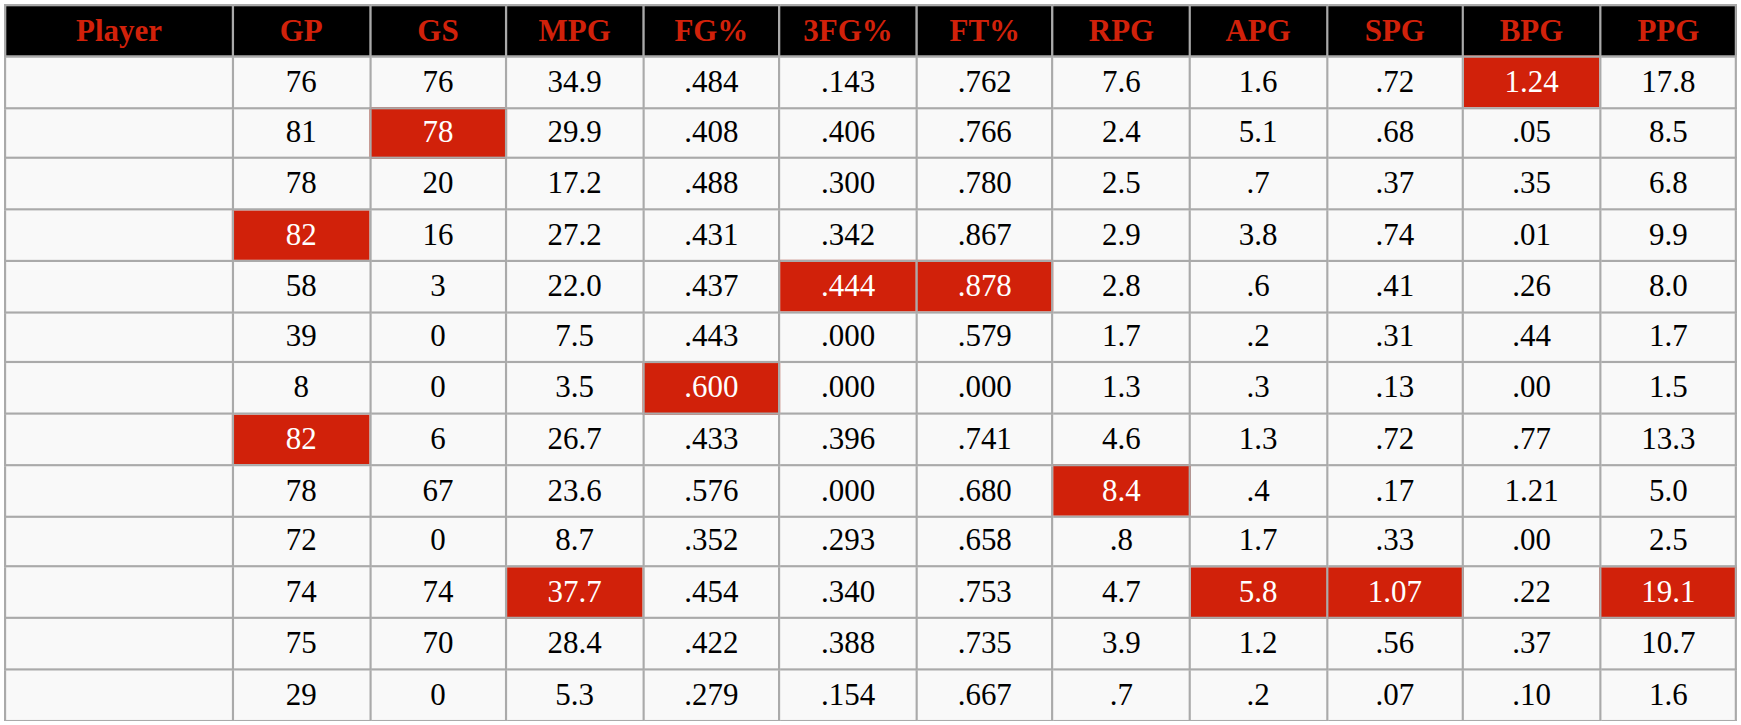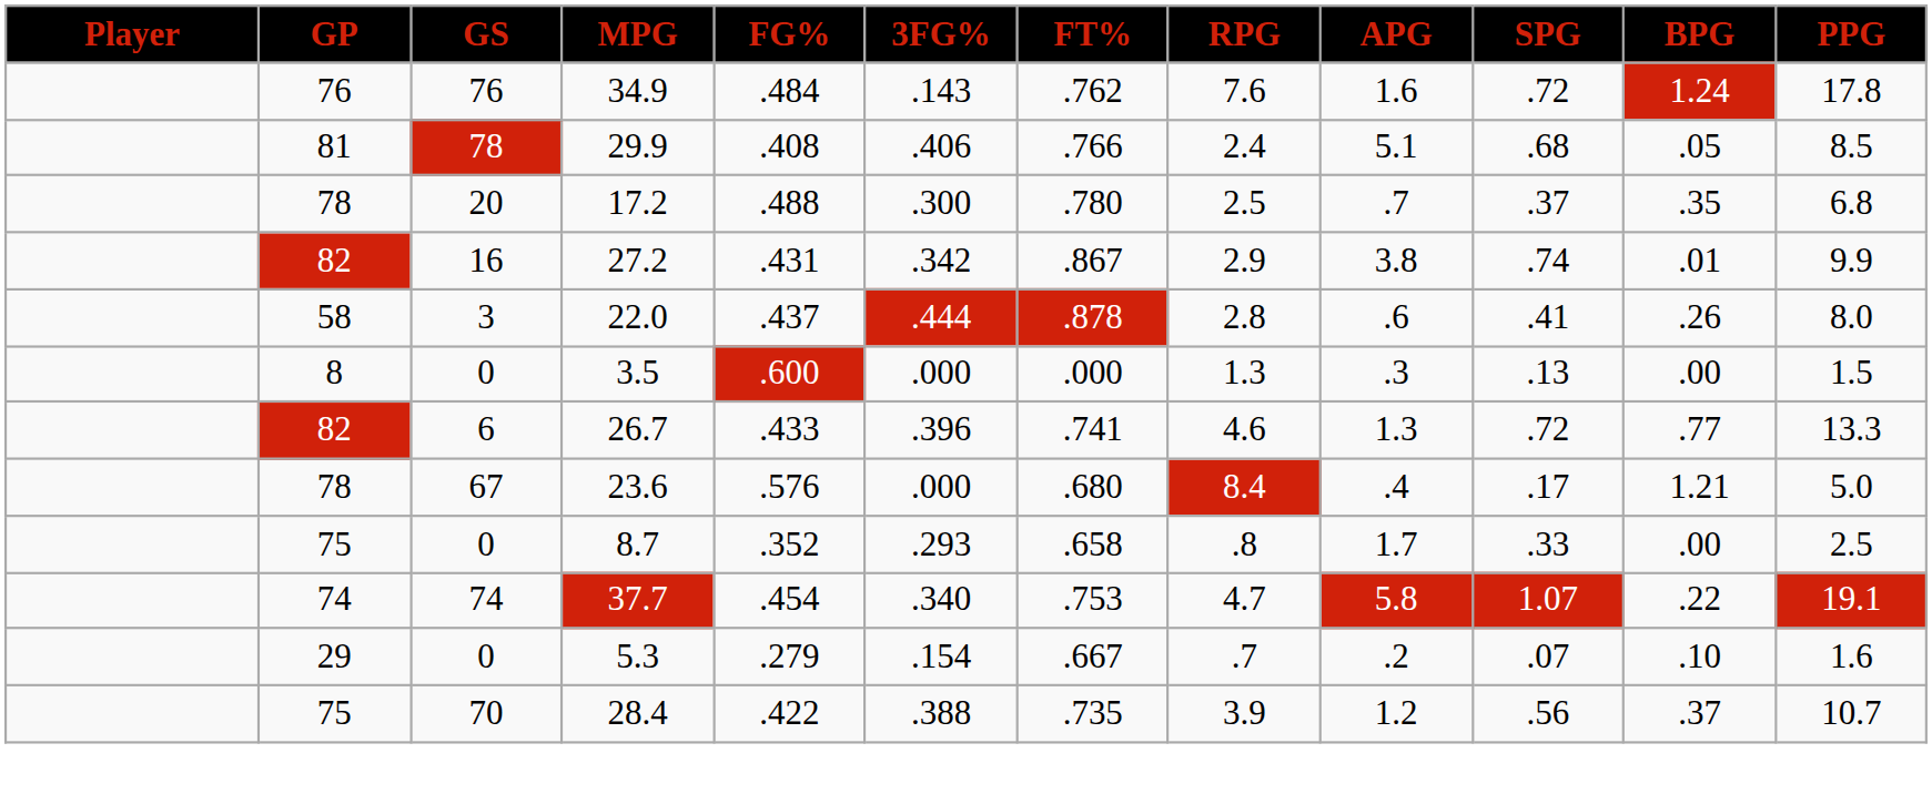- row: 39 | 0 | 7.5 | .443 | .000 | .579 | 1.7 | .2 | .31 | .44 | 1.7
8.7 | GP: 72 -> 75
rows swapped: 5.3 <-> 28.4
